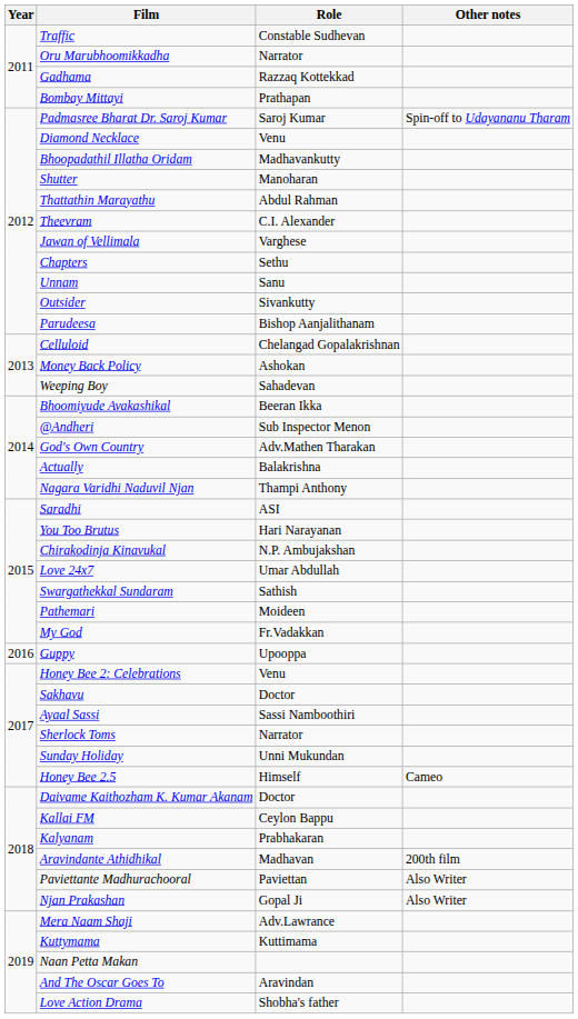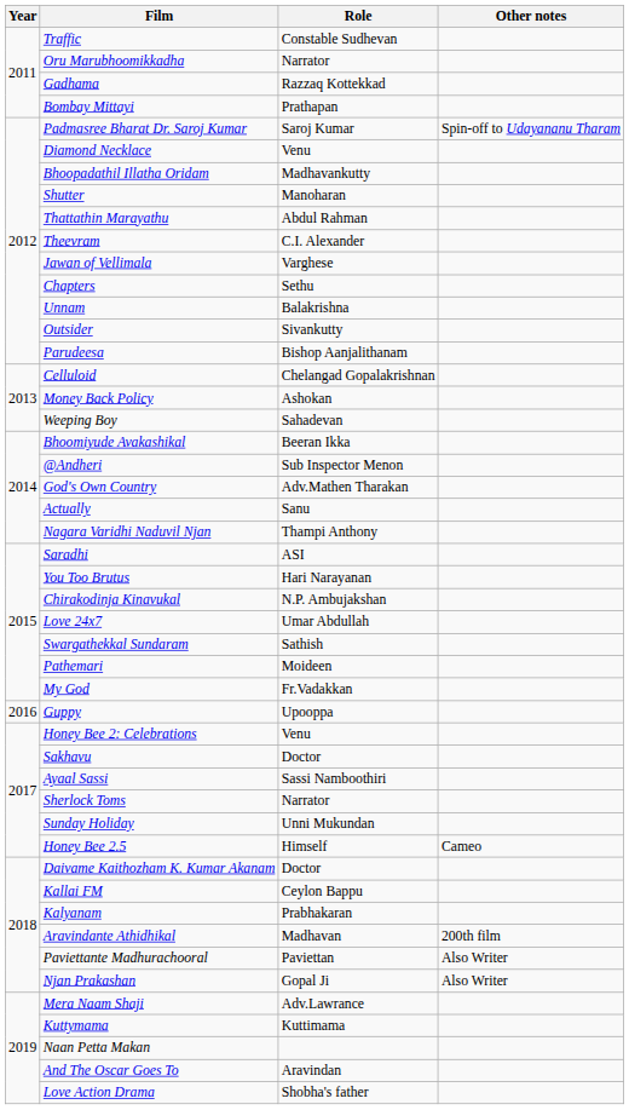Unnam | Role: Sanu -> Balakrishna
Actually | Role: Balakrishna -> Sanu
